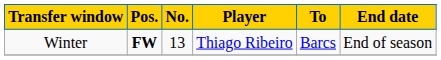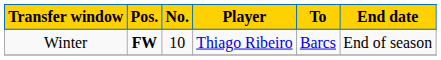Winter | No.: 13 -> 10
